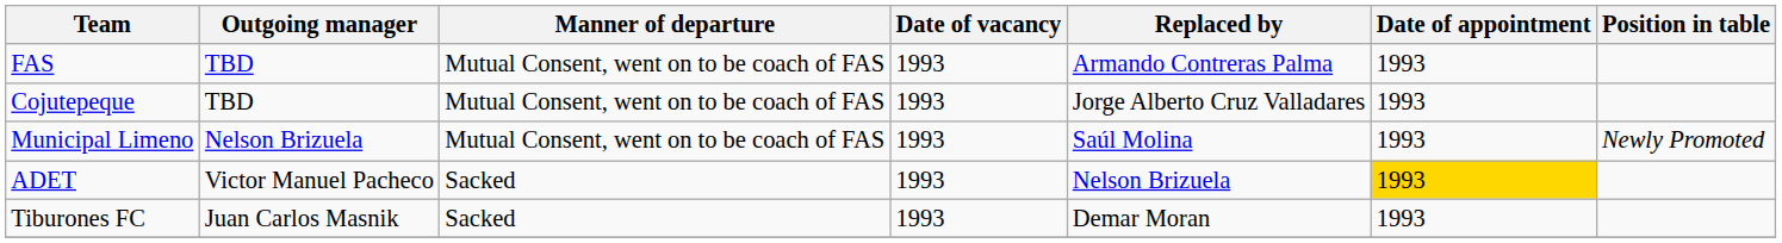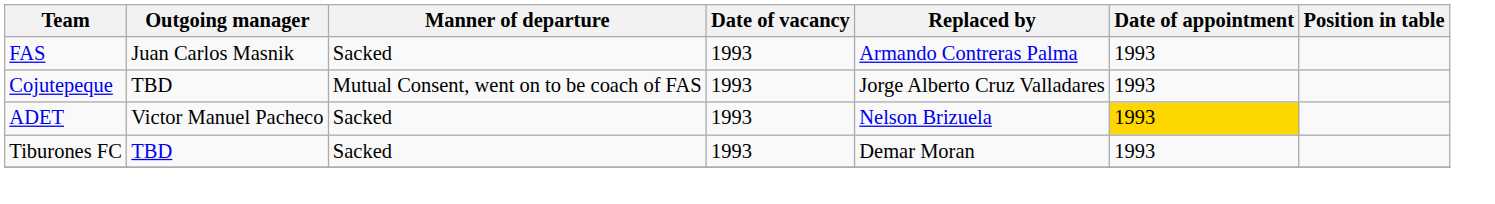FAS | Outgoing manager: TBD -> Juan Carlos Masnik
FAS | Manner of departure: Mutual Consent, went on to be coach of FAS -> Sacked
- row: Municipal Limeno | Nelson Brizuela | Mutual Consent, went on to be coach of FAS | 1993 | Saúl Molina | 1993 | Newly Promoted
Tiburones FC | Outgoing manager: Juan Carlos Masnik -> TBD
